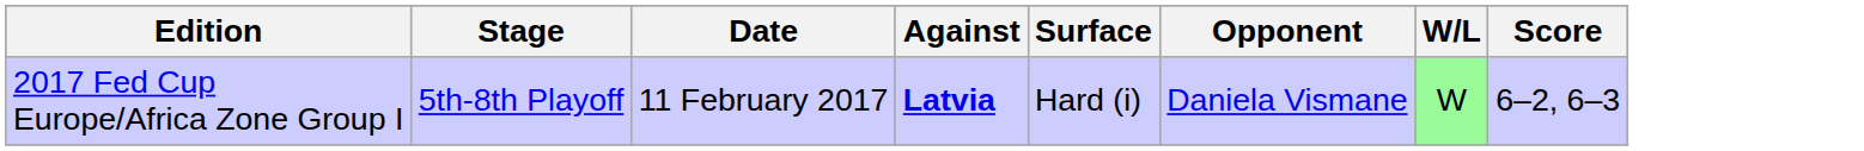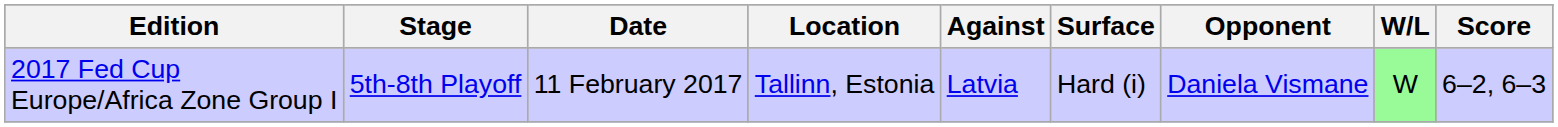+ column: Location | Tallinn, Estonia
2017 Fed Cup Europe/Africa Zone Group I | Against: bold -> normal
